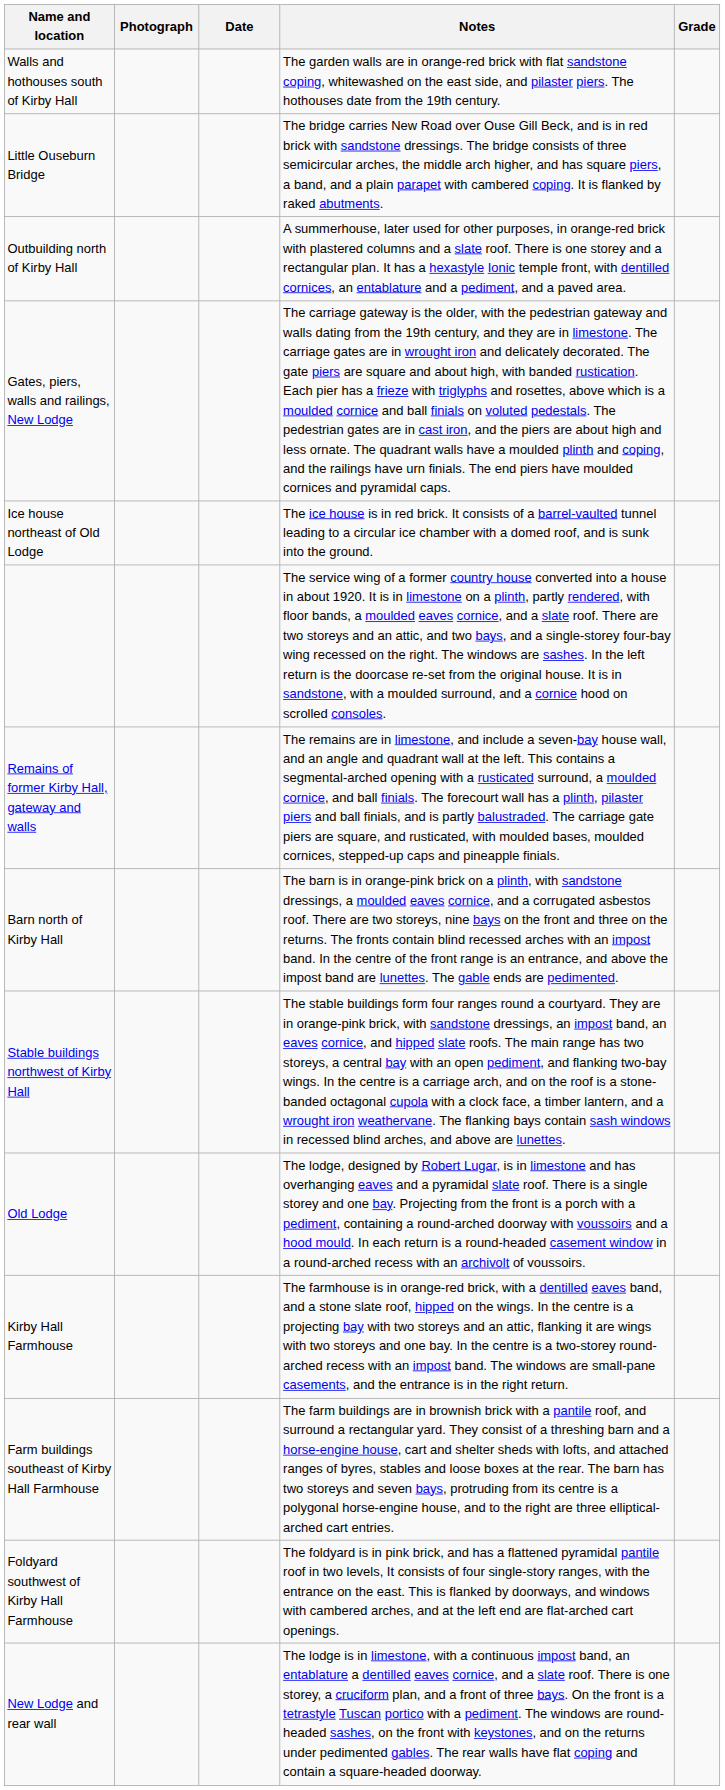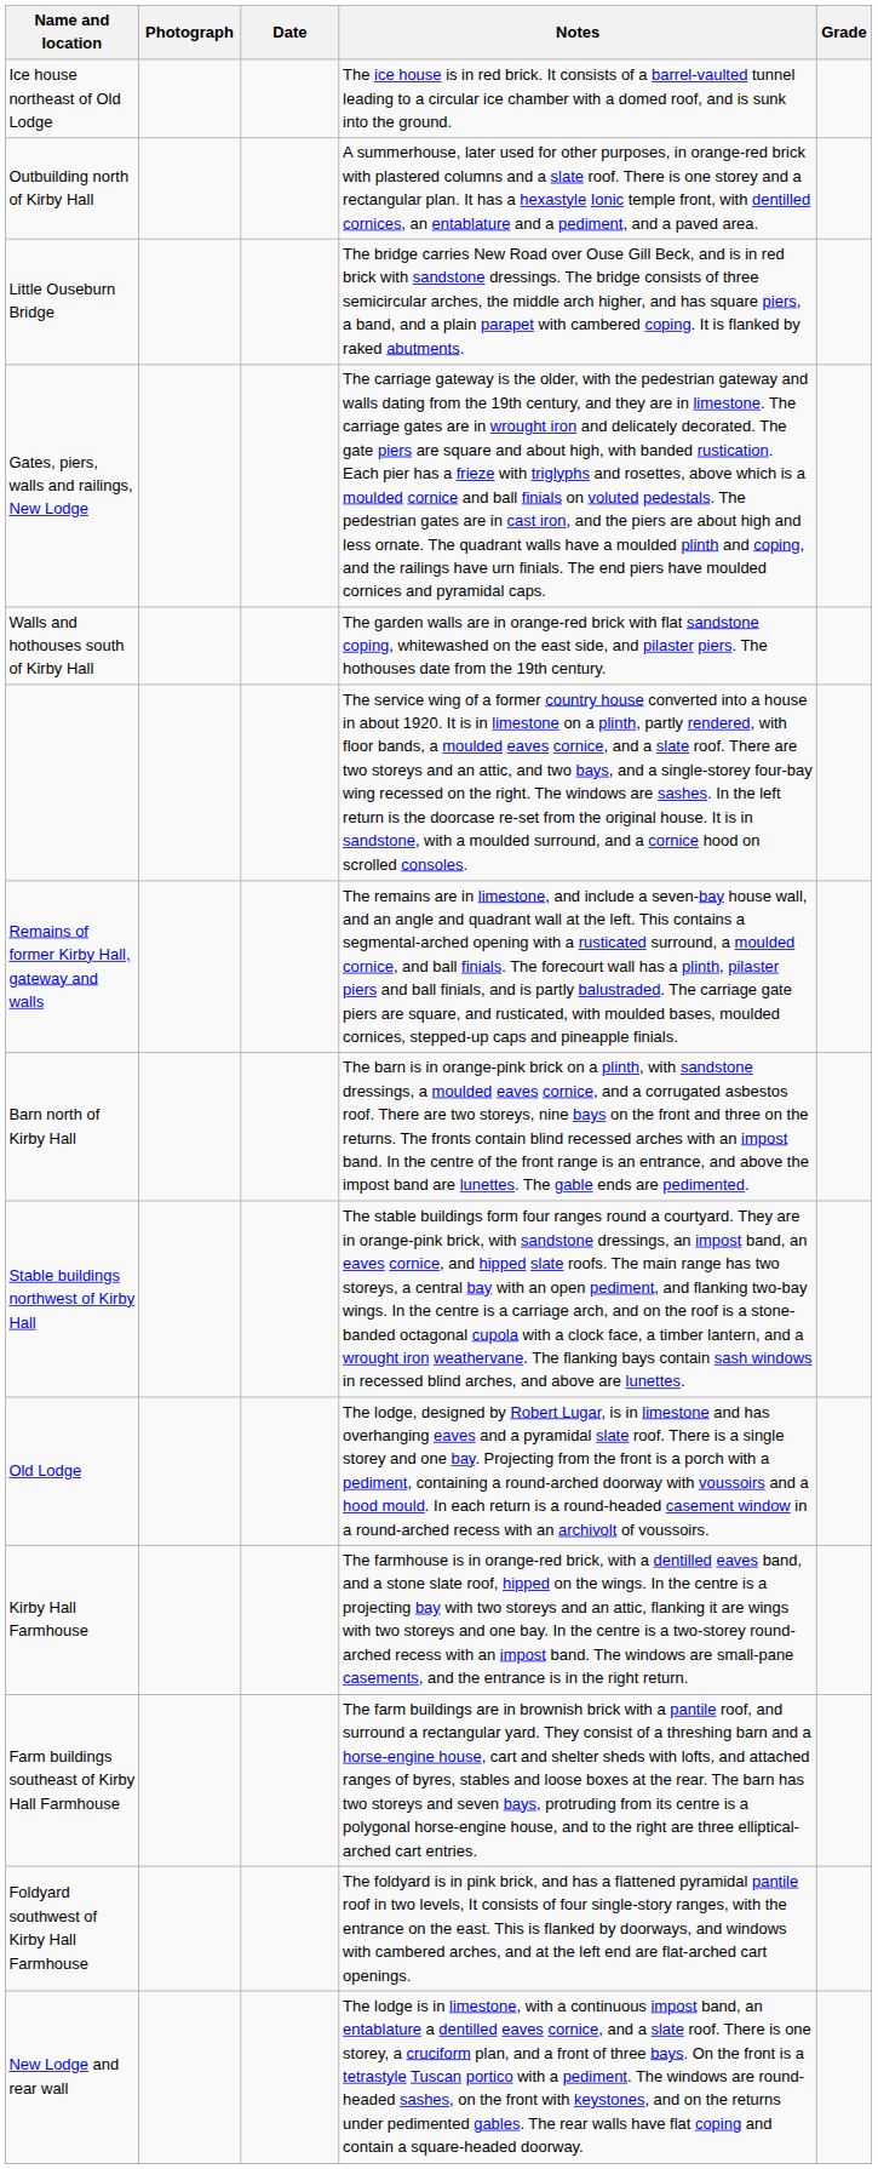rows swapped: Walls and hothouses south of Kirby Hall <-> Ice house northeast of Old Lodge
rows swapped: Outbuilding north of Kirby Hall <-> Little Ouseburn Bridge
